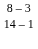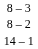+ row: 8 – 2
